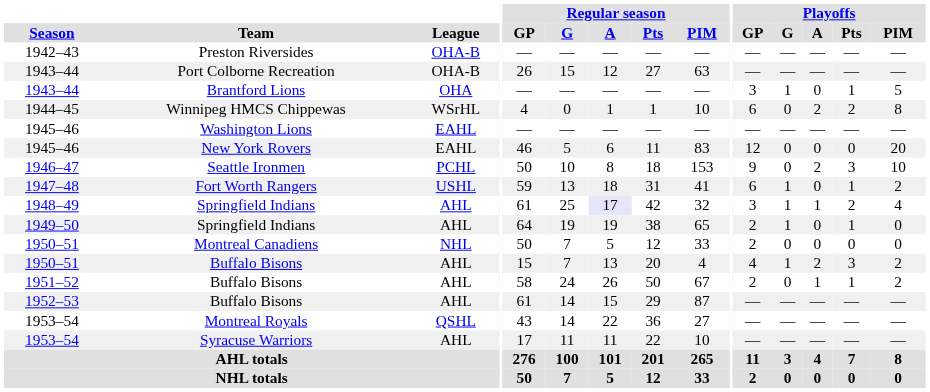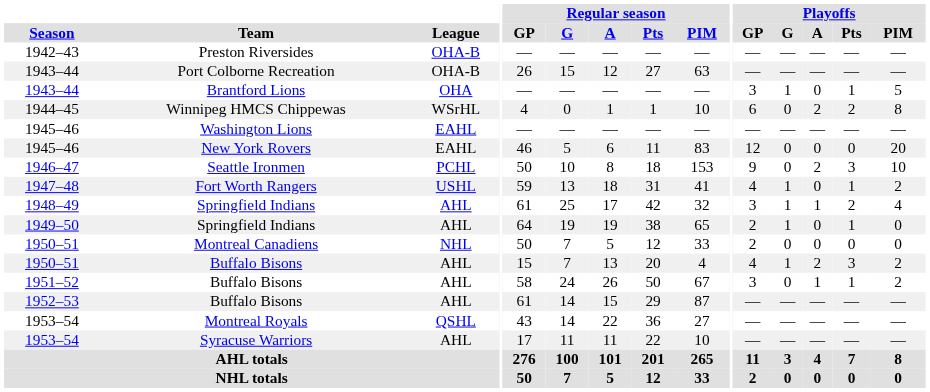Fort Worth Rangers | Playoffs / GP: 6 -> 4
1948–49 / Springfield Indians | Regular season / A: lavender background -> no background
1951–52 / Buffalo Bisons | Playoffs / GP: 2 -> 3
